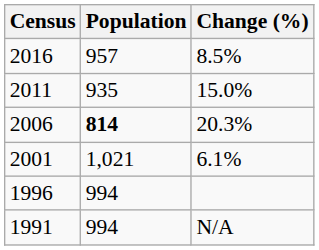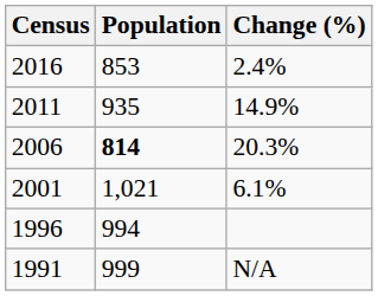2016 | Population: 957 -> 853
2016 | Change (%): 8.5% -> 2.4%
2011 | Change (%): 15.0% -> 14.9%
1991 | Population: 994 -> 999
